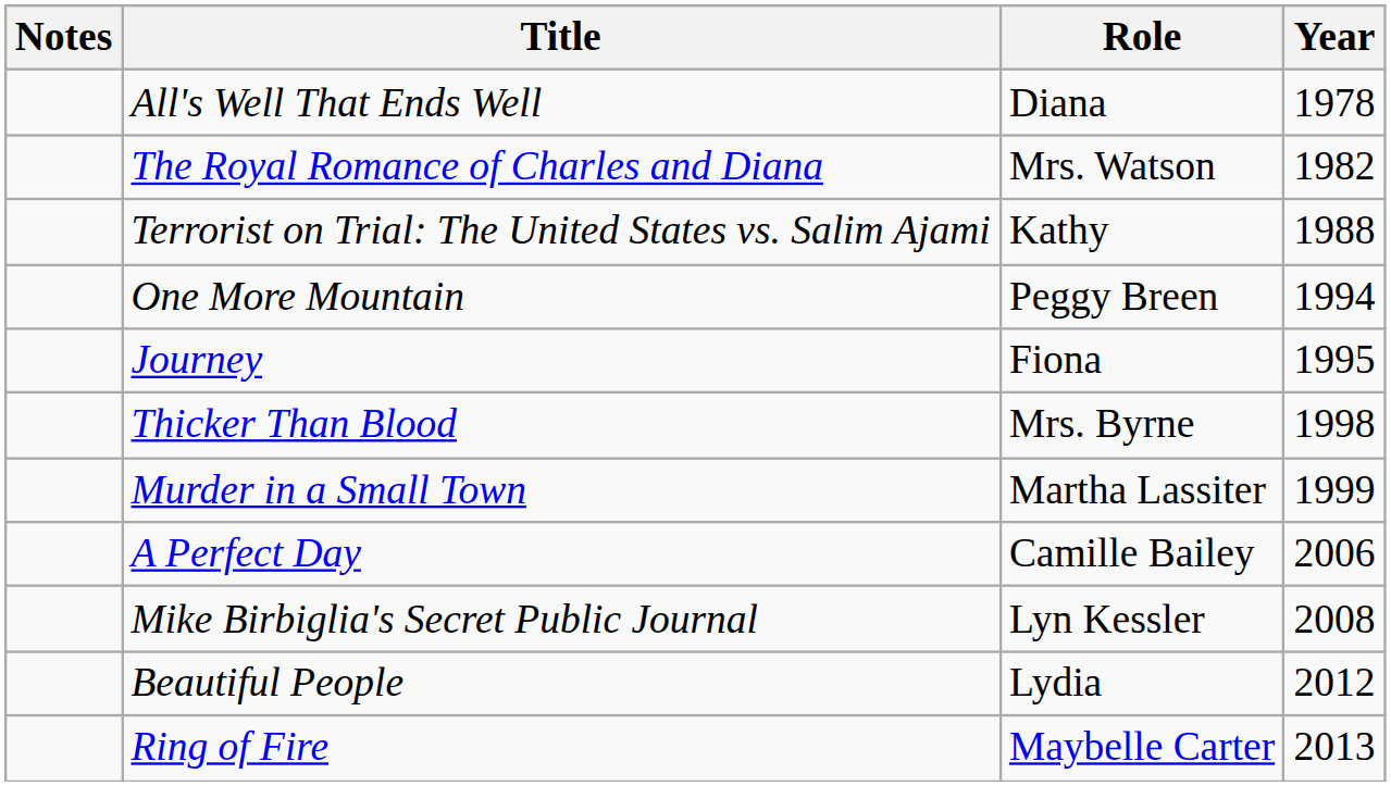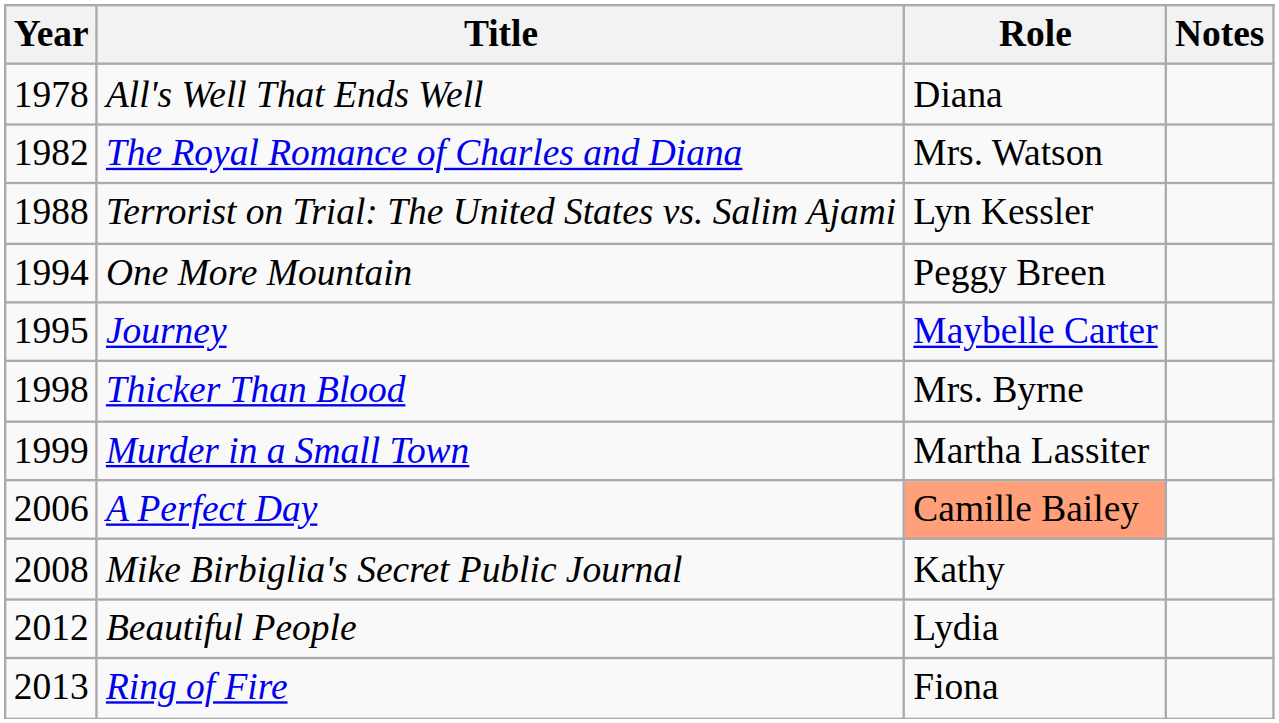columns swapped: Year <-> Notes
Terrorist on Trial: The United States vs. Salim Ajami | Role: Kathy -> Lyn Kessler
Journey | Role: Fiona -> Maybelle Carter
A Perfect Day | Role: no background -> lightsalmon background
Mike Birbiglia's Secret Public Journal | Role: Lyn Kessler -> Kathy
Ring of Fire | Role: Maybelle Carter -> Fiona
